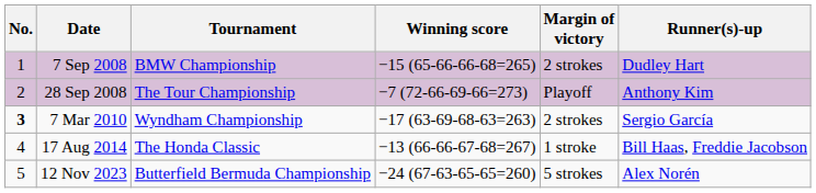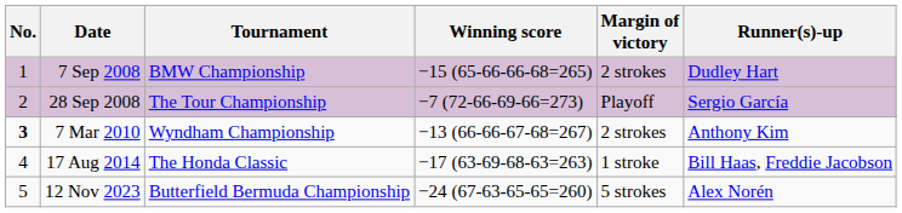28 Sep 2008 | Runner(s)-up: Anthony Kim -> Sergio García
7 Mar 2010 | Winning score: −17 (63-69-68-63=263) -> −13 (66-66-67-68=267)
7 Mar 2010 | Runner(s)-up: Sergio García -> Anthony Kim
17 Aug 2014 | Winning score: −13 (66-66-67-68=267) -> −17 (63-69-68-63=263)
